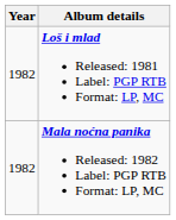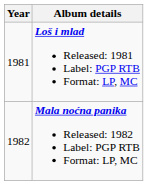Loš i mlad Released: 1981 Label: PGP RTB Format: LP, MC | Year: 1982 -> 1981
